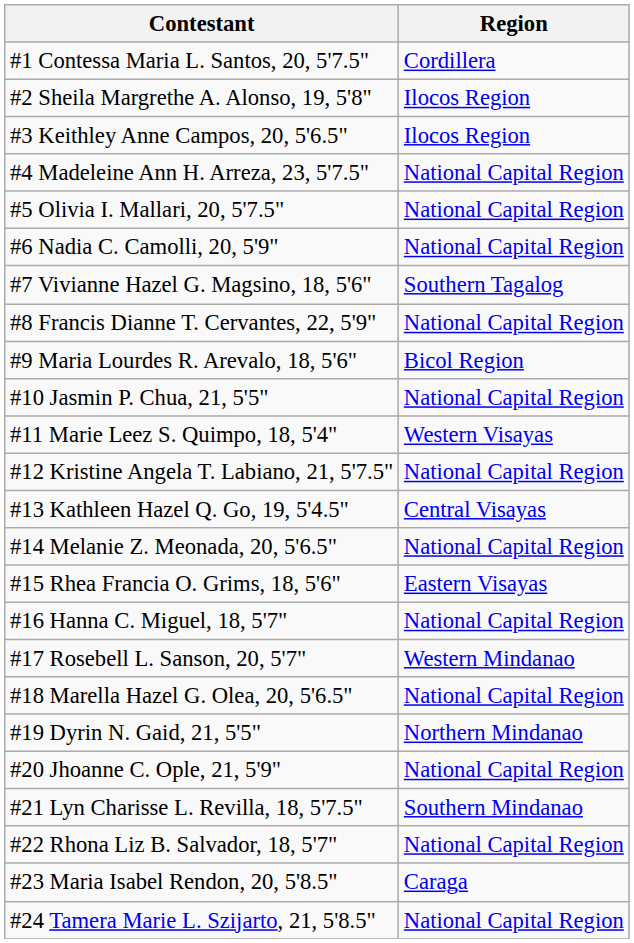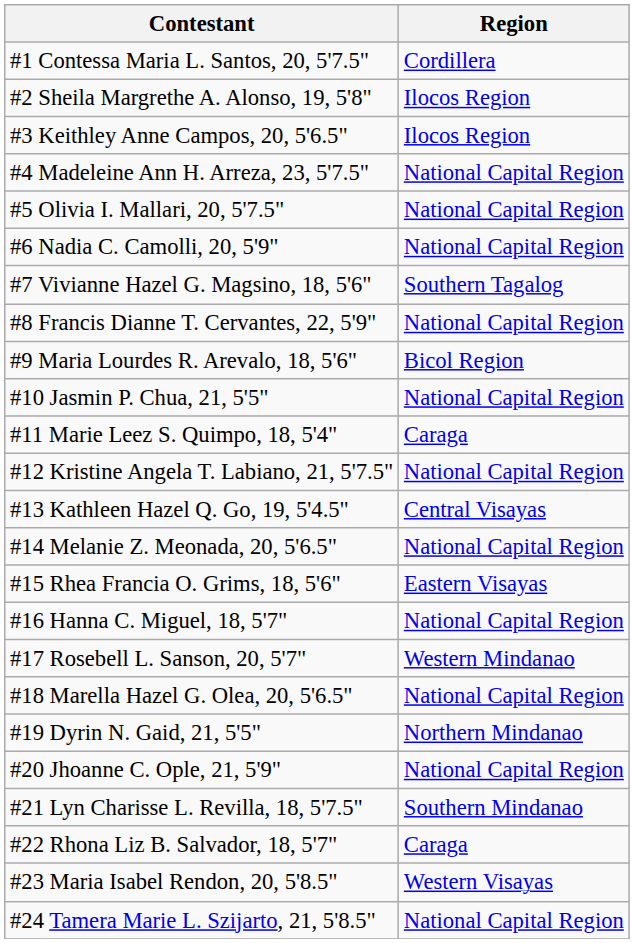#11 Marie Leez S. Quimpo, 18, 5'4" | Region: Western Visayas -> Caraga
#22 Rhona Liz B. Salvador, 18, 5'7" | Region: National Capital Region -> Caraga
#23 Maria Isabel Rendon, 20, 5'8.5" | Region: Caraga -> Western Visayas
